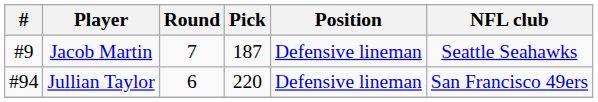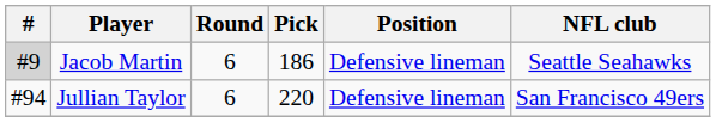Jacob Martin | #: no background -> lightgrey background
Jacob Martin | Round: 7 -> 6
Jacob Martin | Pick: 187 -> 186
